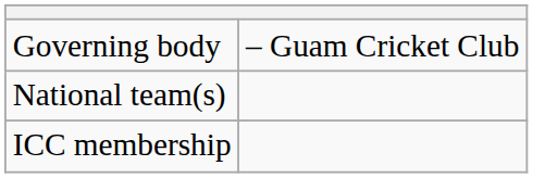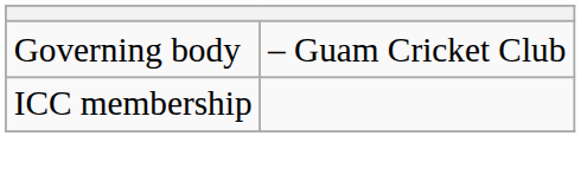- row: National team(s)
